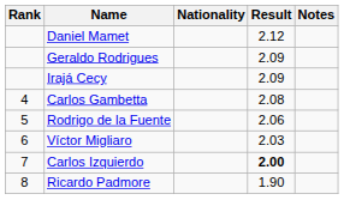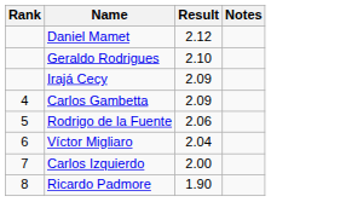- column: Nationality
Geraldo Rodrigues | Result: 2.09 -> 2.10
Carlos Gambetta | Result: 2.08 -> 2.09
Víctor Migliaro | Result: 2.03 -> 2.04
Carlos Izquierdo | Result: bold -> normal
